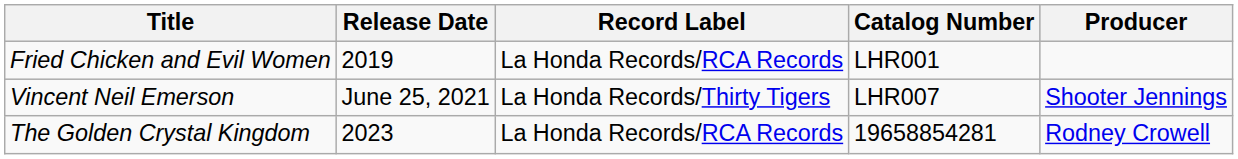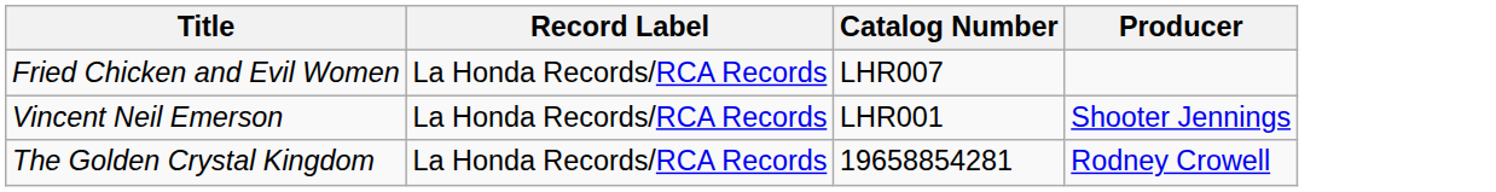- column: Release Date | 2019 | June 25, 2021 | 2023
Fried Chicken and Evil Women | Catalog Number: LHR001 -> LHR007
Vincent Neil Emerson | Record Label: La Honda Records/Thirty Tigers -> La Honda Records/RCA Records
Vincent Neil Emerson | Catalog Number: LHR007 -> LHR001
